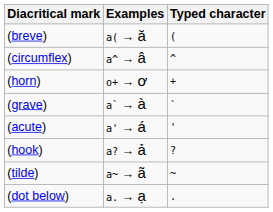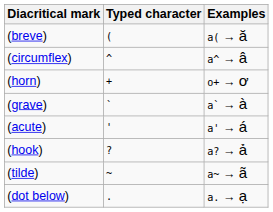columns swapped: Typed character <-> Examples
